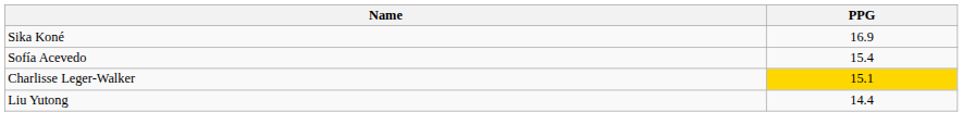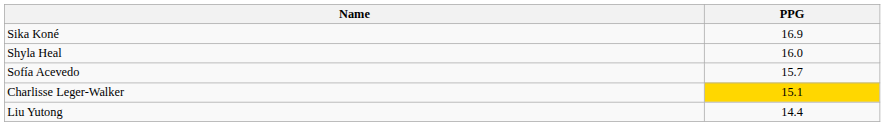+ row: Shyla Heal | 16.0
Sofía Acevedo | PPG: 15.4 -> 15.7
